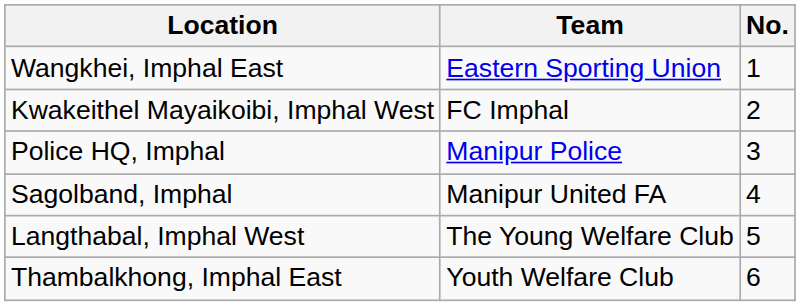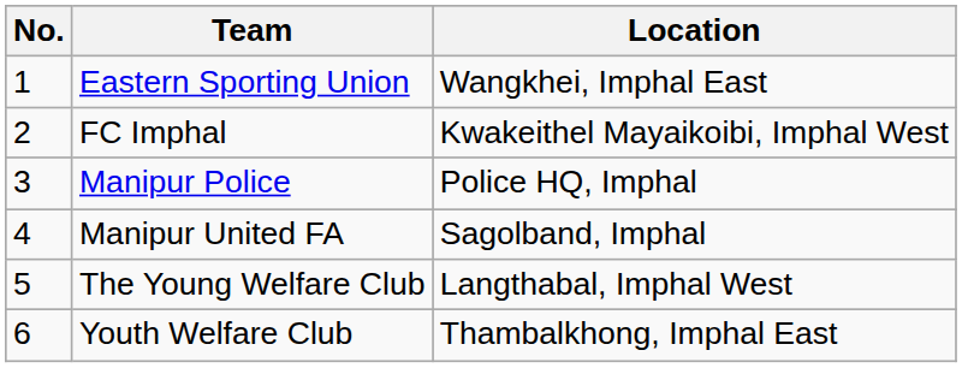columns swapped: No. <-> Location
